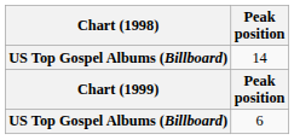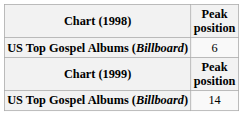rows swapped: 6 <-> 14
